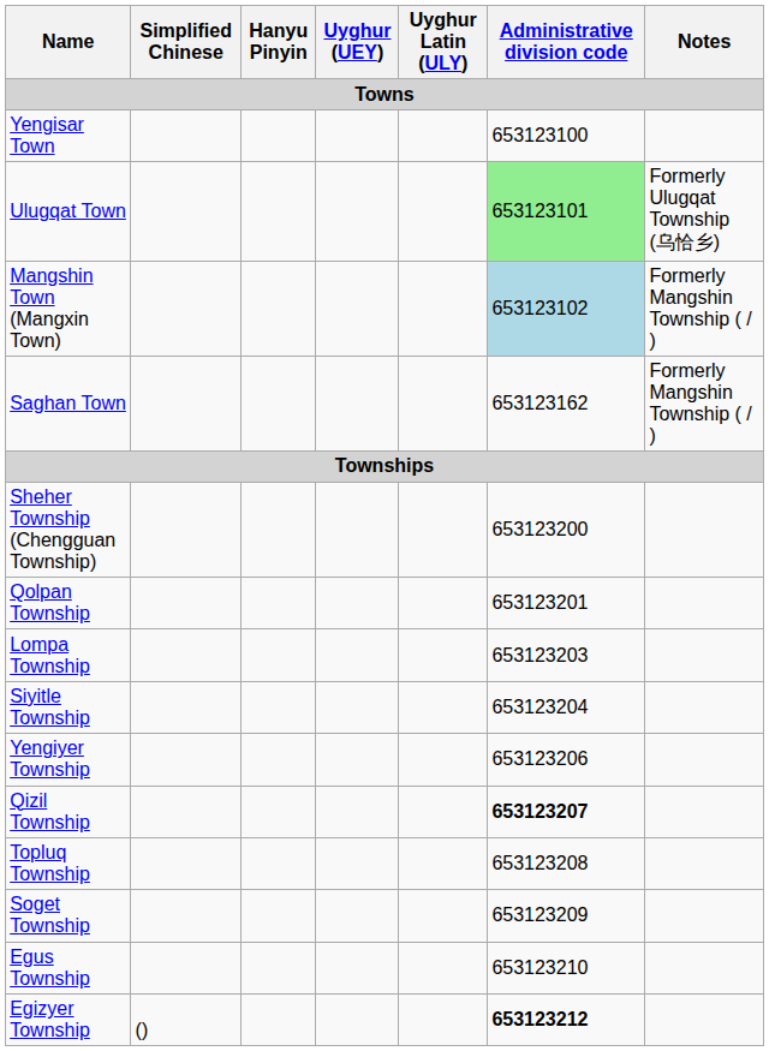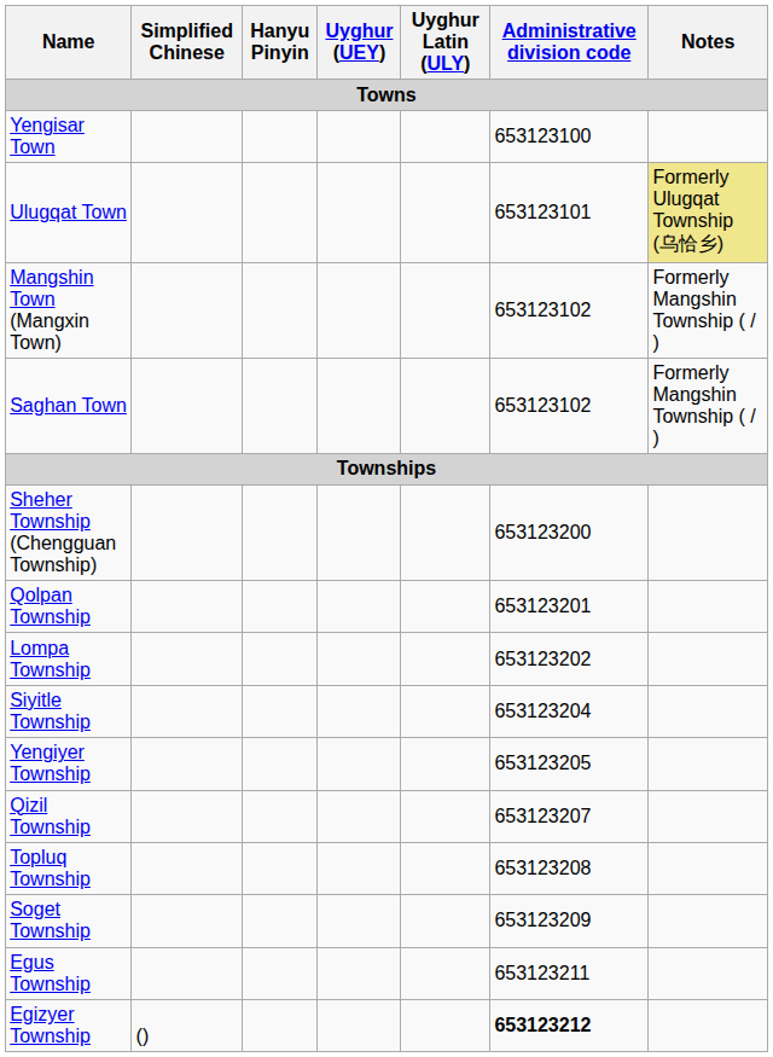Ulugqat Town | Administrative division code: lightgreen background -> no background
Ulugqat Town | Notes: no background -> khaki background
Mangshin Town (Mangxin Town) | Administrative division code: lightblue background -> no background
Saghan Town | Administrative division code: 653123162 -> 653123102
Lompa Township | Administrative division code: 653123203 -> 653123202
Yengiyer Township | Administrative division code: 653123206 -> 653123205
Qizil Township | Administrative division code: bold -> normal
Egus Township | Administrative division code: 653123210 -> 653123211
